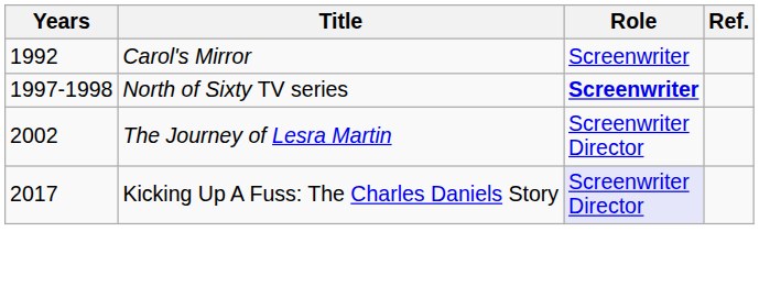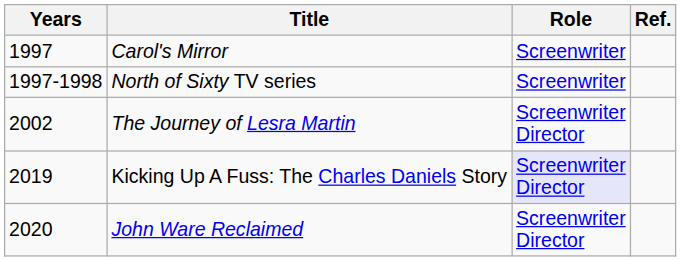Carol's Mirror | Years: 1992 -> 1997
North of Sixty TV series | Role: bold -> normal
Kicking Up A Fuss: The Charles Daniels Story | Years: 2017 -> 2019
+ row: 2020 | John Ware Reclaimed | Screenwriter Director
